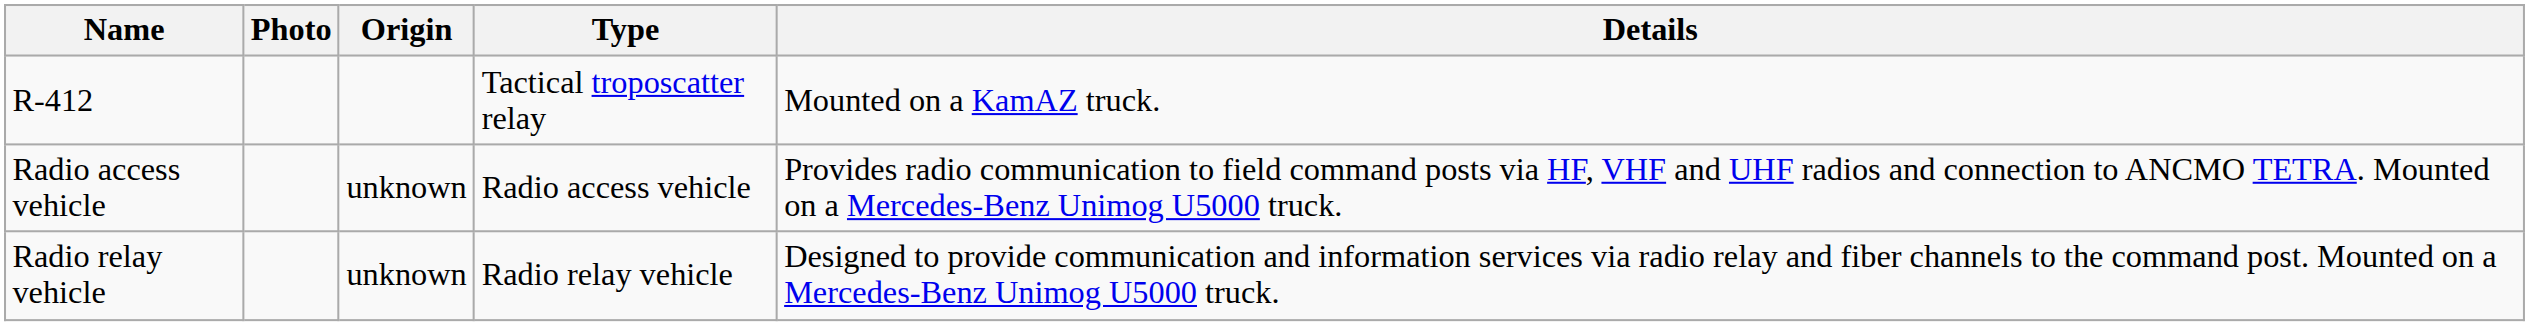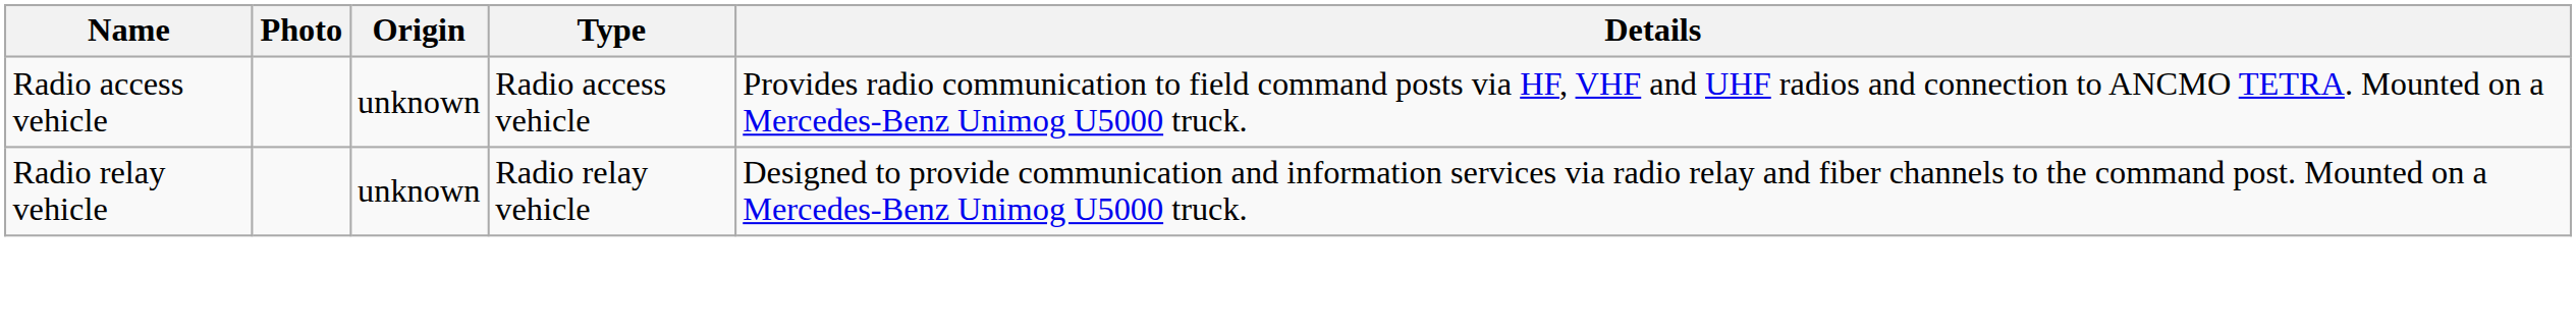- row: R-412 | Tactical troposcatter relay | Mounted on a KamAZ truck.
